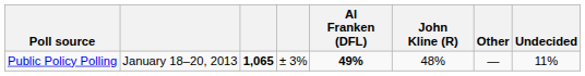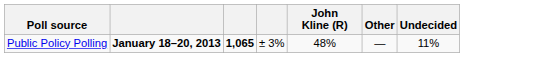- column: Al Franken (DFL) | 49%
Public Policy Polling | column 2: normal -> bold
